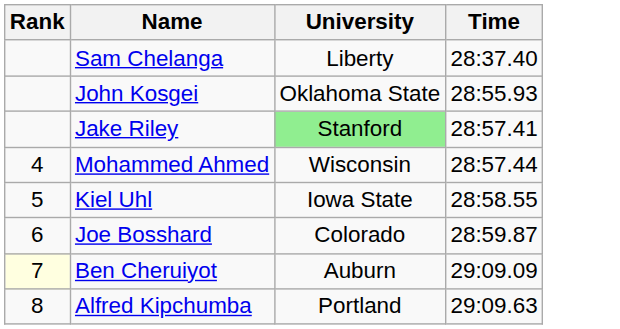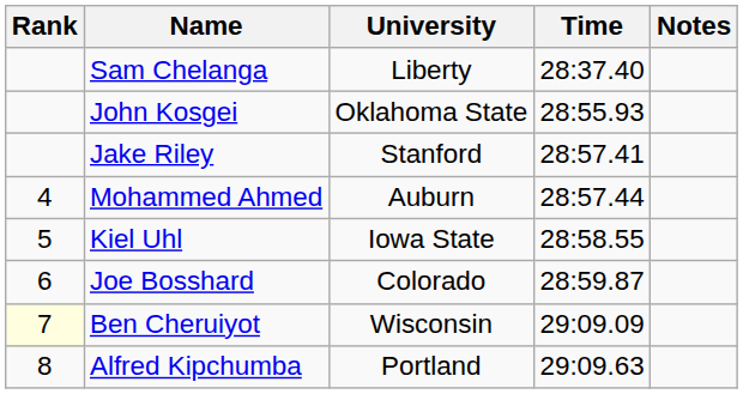+ column: Notes
Jake Riley | University: lightgreen background -> no background
Mohammed Ahmed | University: Wisconsin -> Auburn
Ben Cheruiyot | University: Auburn -> Wisconsin
